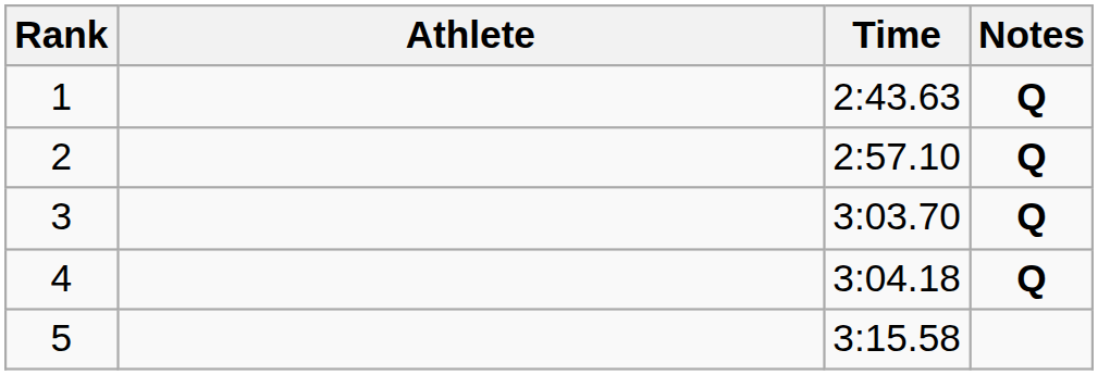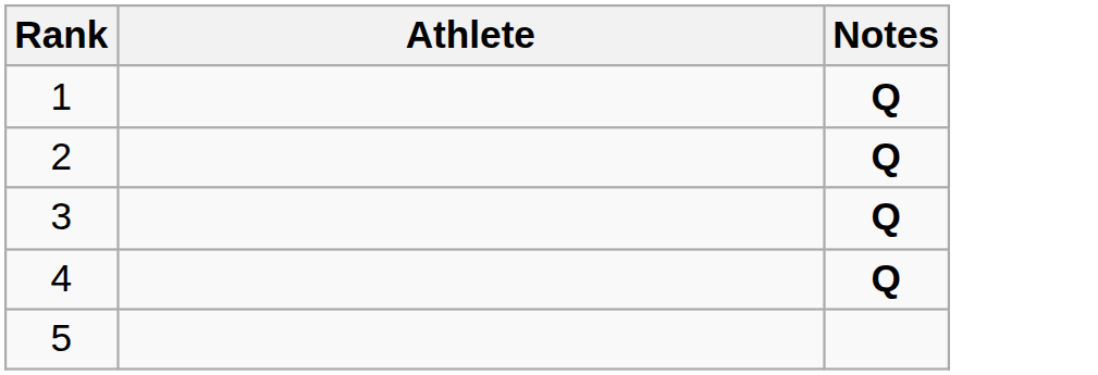- column: Time | 2:43.63 | 2:57.10 | 3:03.70 | 3:04.18 | 3:15.58
